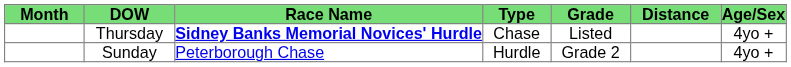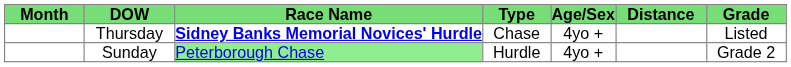columns swapped: Grade <-> Age/Sex
Sunday | Race Name: no background -> lightgreen background
